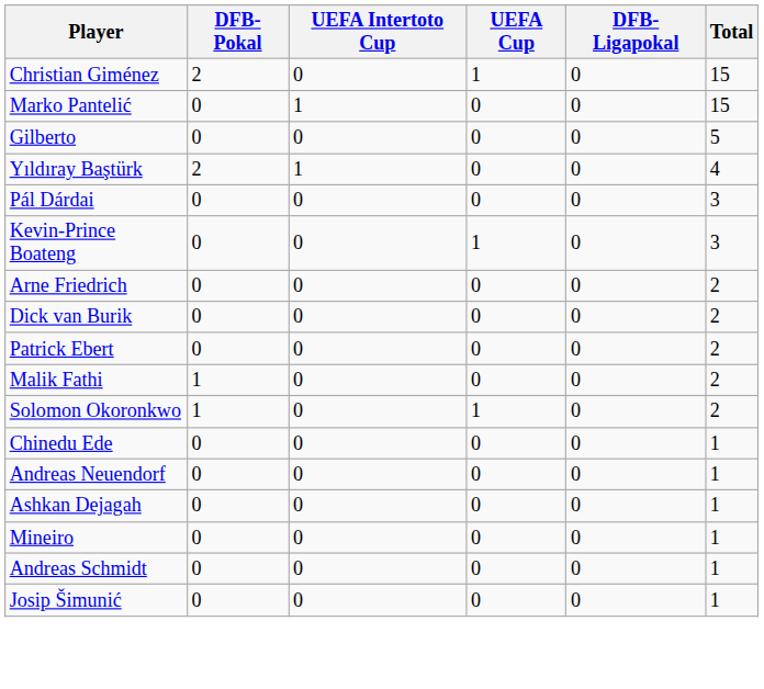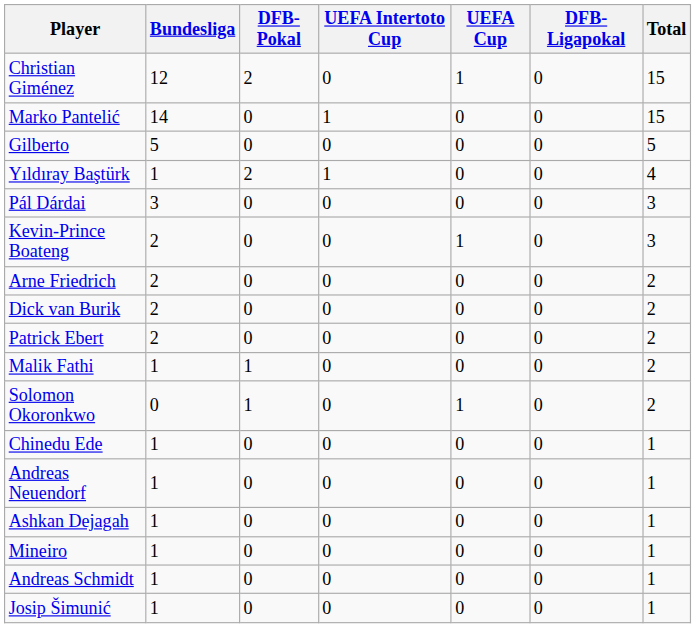+ column: Bundesliga | 12 | 14 | 5 | 1 | 3 | 2 | 2 | 2 | 2 | 1 | 0 | 1 | 1 | 1 | 1 | 1 | 1
